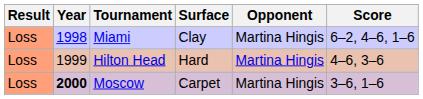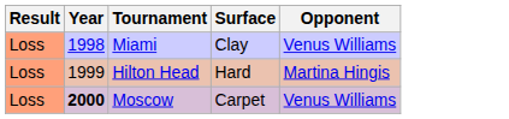- column: Score | 6–2, 4–6, 1–6 | 4–6, 3–6 | 3–6, 1–6
Miami | Opponent: Martina Hingis -> Venus Williams
Moscow | Opponent: Martina Hingis -> Venus Williams
